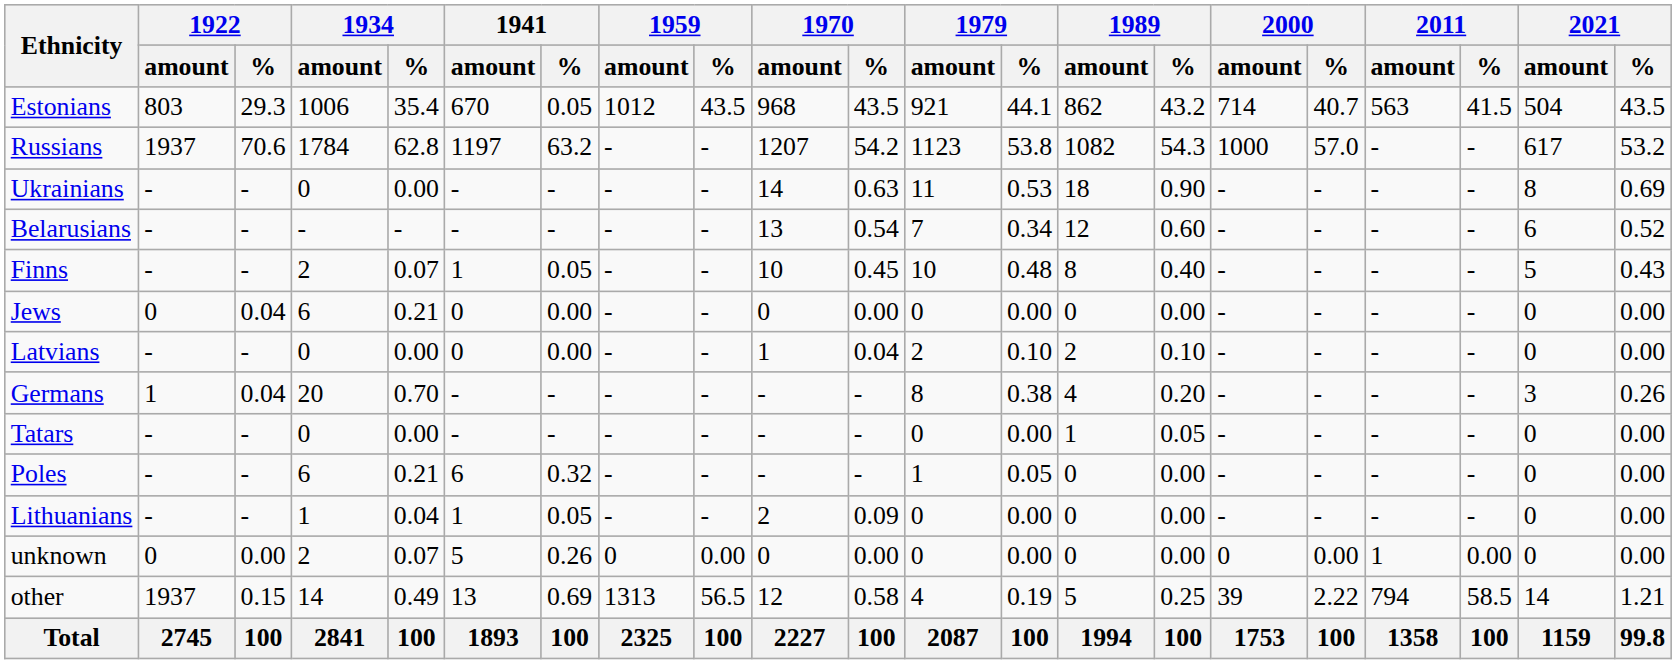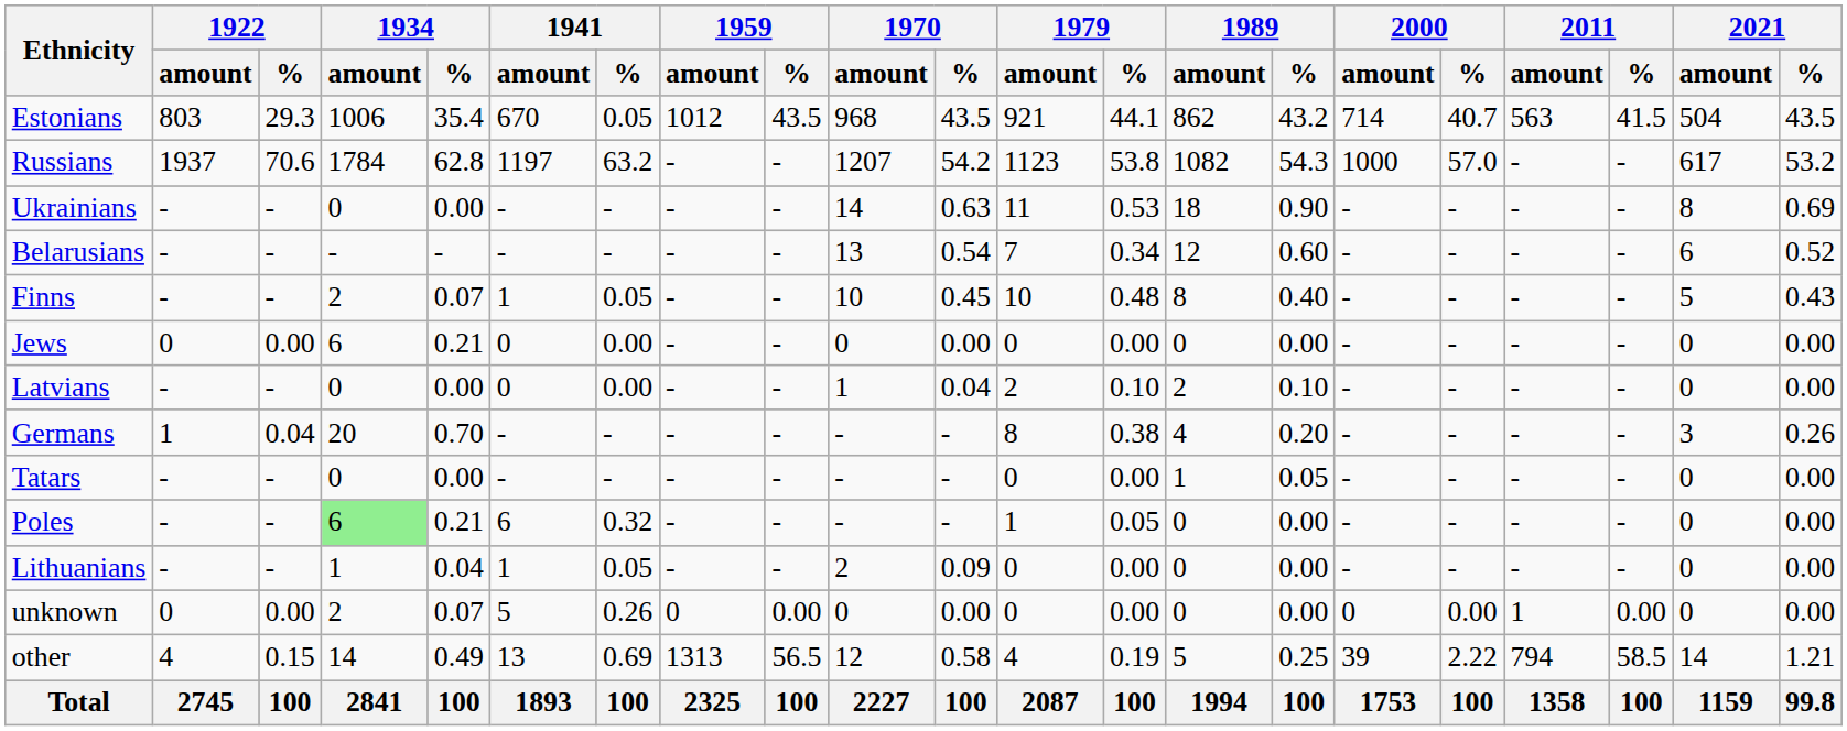Jews | 1922 / %: 0.04 -> 0.00
Poles | 1934 / amount: no background -> lightgreen background
other | 1922 / amount: 1937 -> 4
